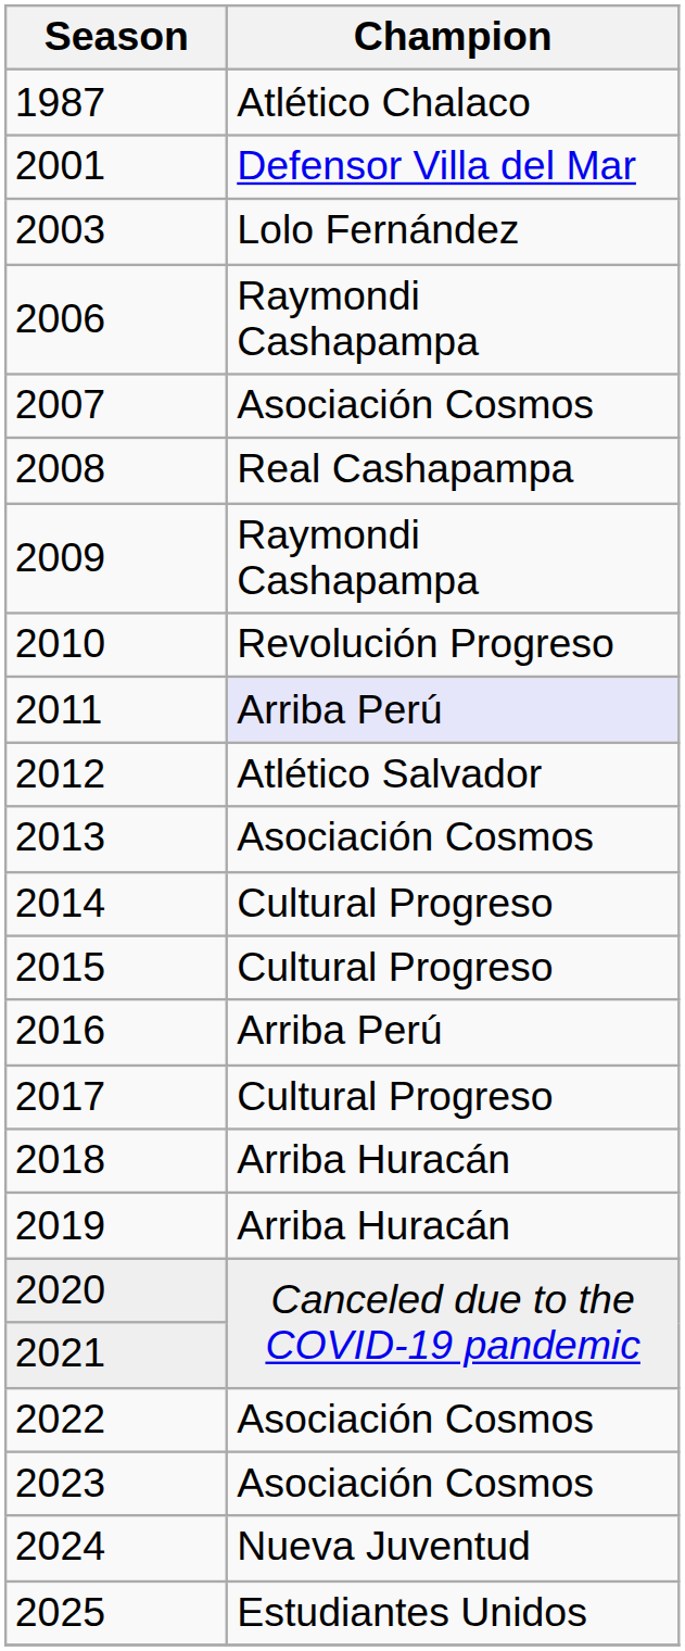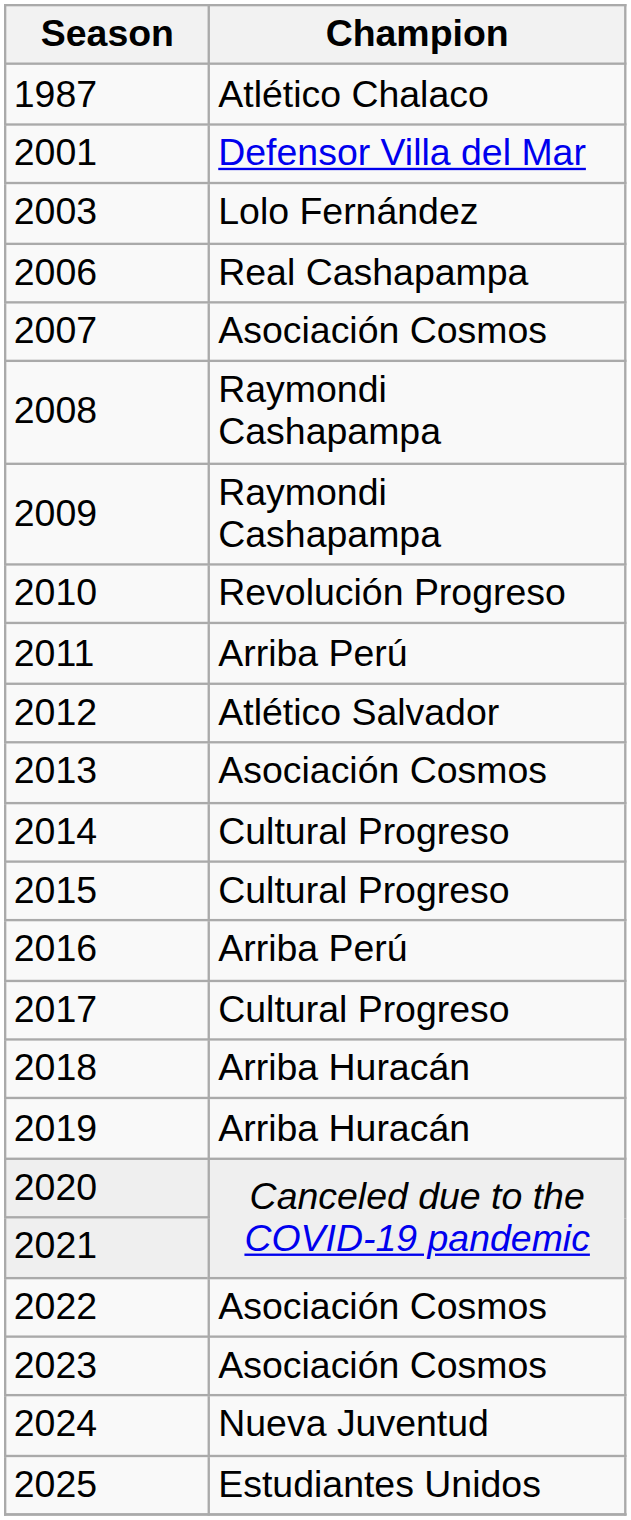2006 | Champion: Raymondi Cashapampa -> Real Cashapampa
2008 | Champion: Real Cashapampa -> Raymondi Cashapampa
2011 | Champion: lavender background -> no background
